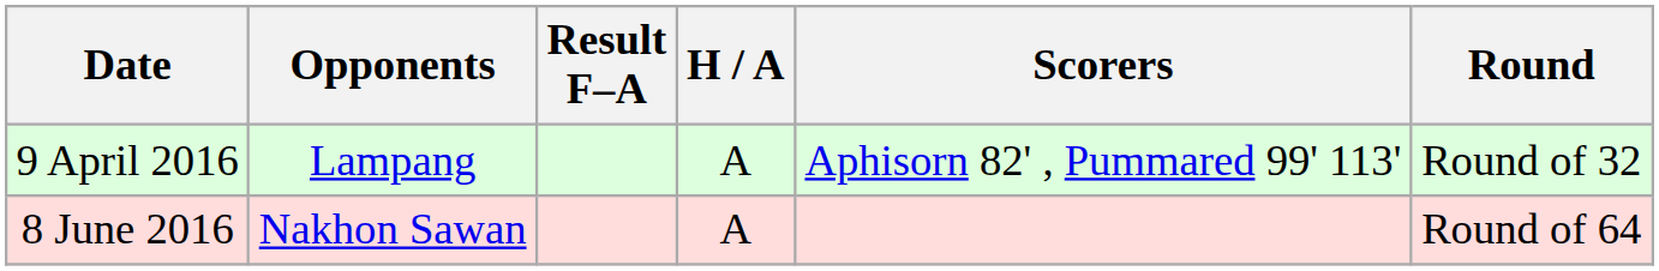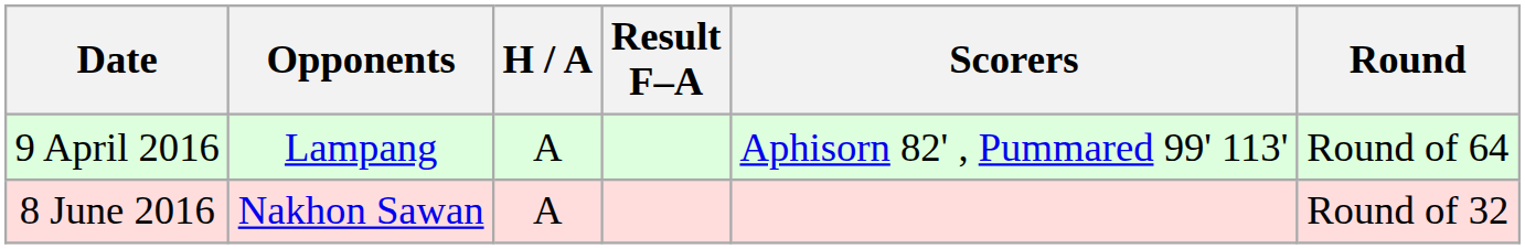columns swapped: H / A <-> Result F–A
9 April 2016 | Round: Round of 32 -> Round of 64
8 June 2016 | Round: Round of 64 -> Round of 32
